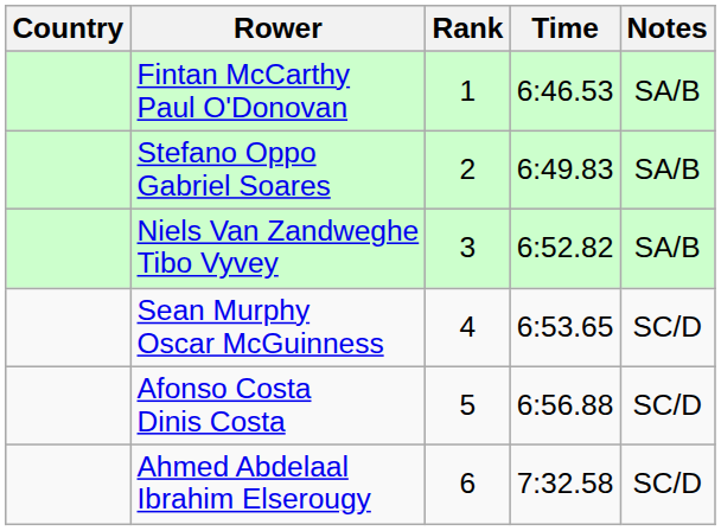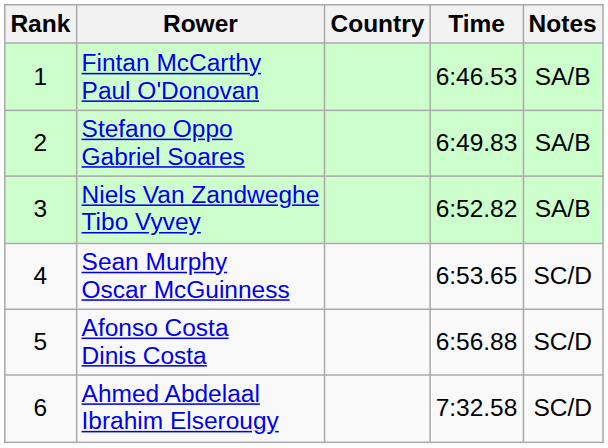columns swapped: Rank <-> Country
